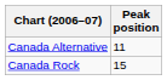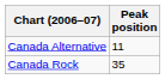Canada Rock | Peak position: 15 -> 35
